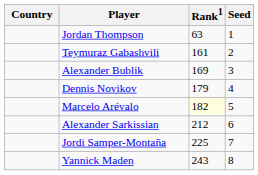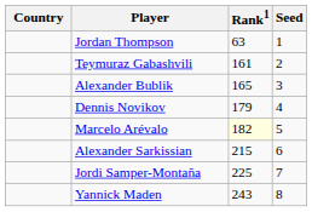Alexander Bublik | Rank1: 169 -> 165
Alexander Sarkissian | Rank1: 212 -> 215
